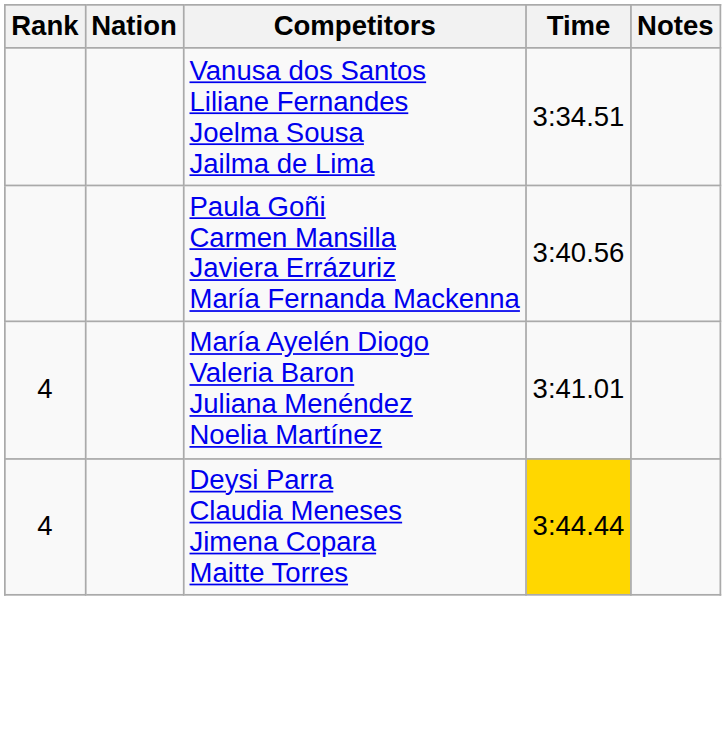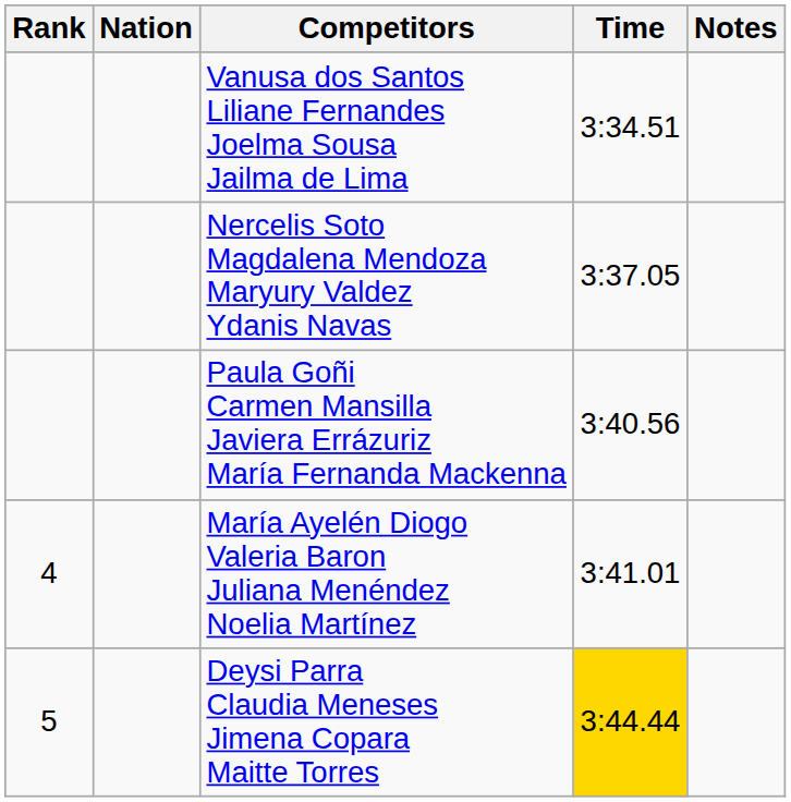+ row: Nercelis Soto Magdalena Mendoza Maryury Valdez Ydanis Navas | 3:37.05
Deysi Parra Claudia Meneses Jimena Copara Maitte Torres | Rank: 4 -> 5
